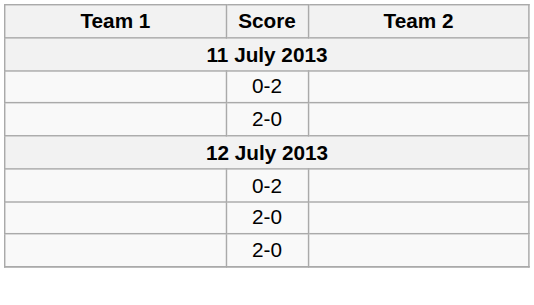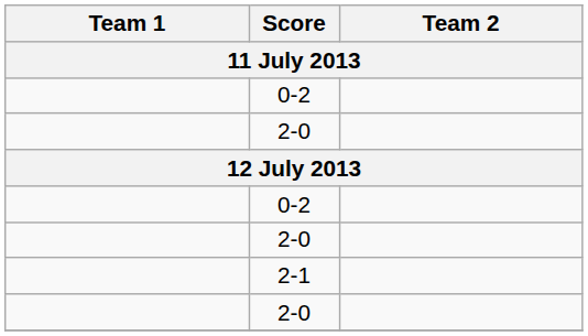+ row: 2-1
